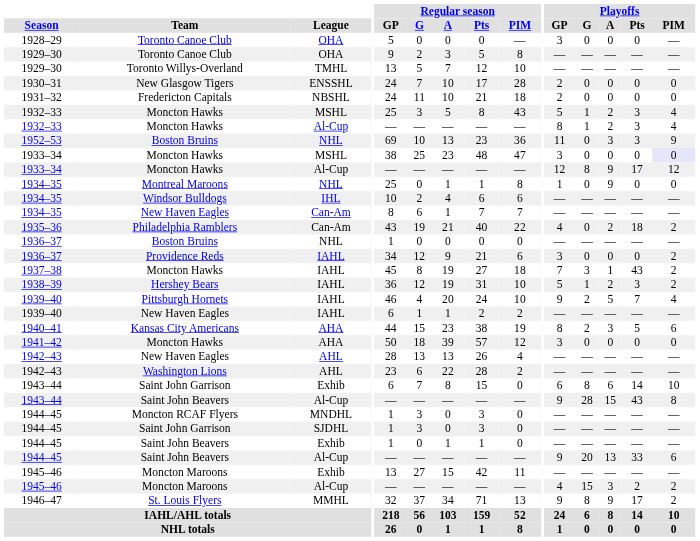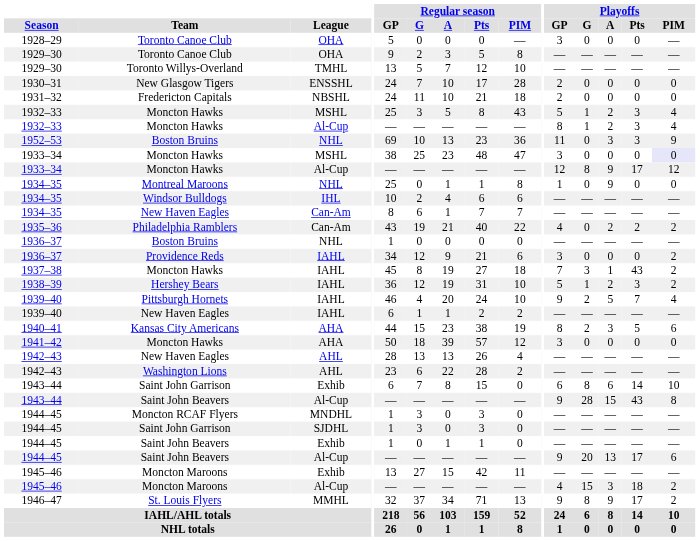1935–36 | Playoffs / Pts: 18 -> 2
1944–45 / Al-Cup | Playoffs / Pts: 33 -> 17
1945–46 / Al-Cup | Playoffs / Pts: 2 -> 18
